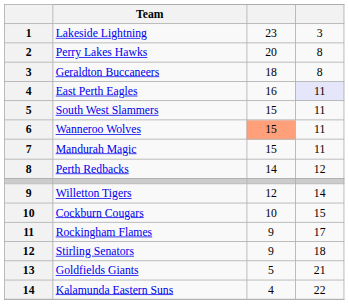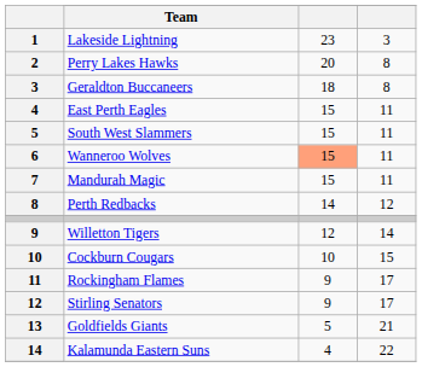East Perth Eagles | column 3: 16 -> 15
East Perth Eagles | column 4: lavender background -> no background
Stirling Senators | column 4: 18 -> 17
